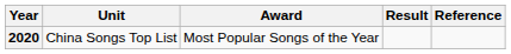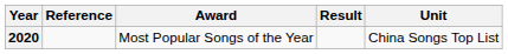columns swapped: Unit <-> Reference
